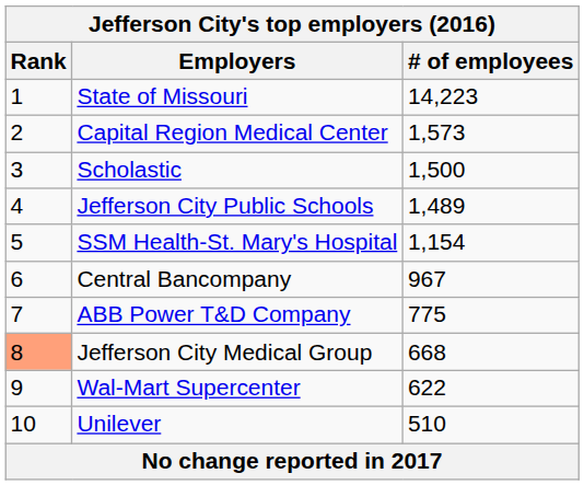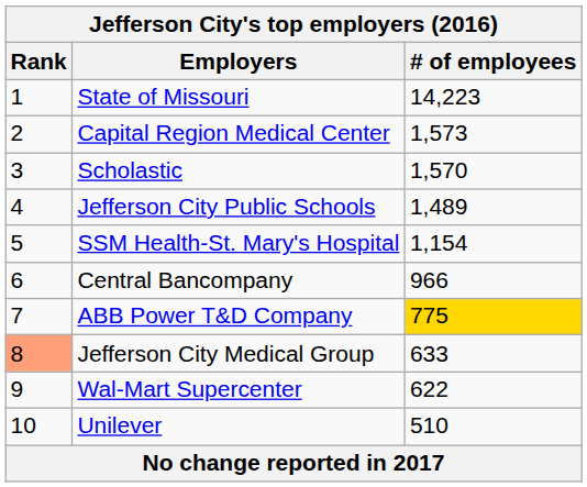Scholastic | # of employees: 1,500 -> 1,570
Central Bancompany | # of employees: 967 -> 966
ABB Power T&D Company | # of employees: no background -> gold background
Jefferson City Medical Group | # of employees: 668 -> 633
